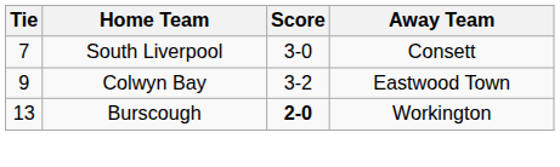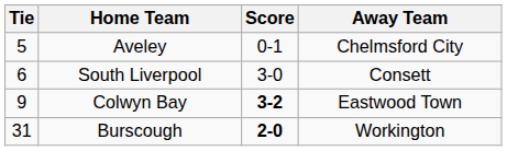+ row: 5 | Aveley | 0-1 | Chelmsford City
South Liverpool | Tie: 7 -> 6
Colwyn Bay | Score: normal -> bold
Burscough | Tie: 13 -> 31
